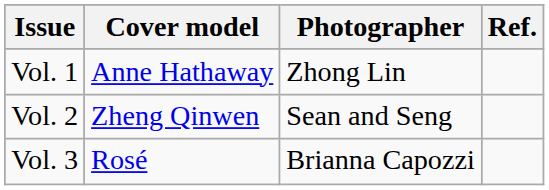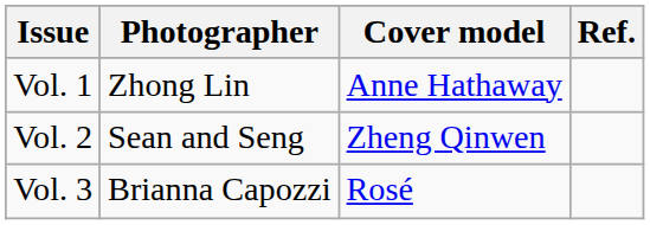columns swapped: Cover model <-> Photographer
